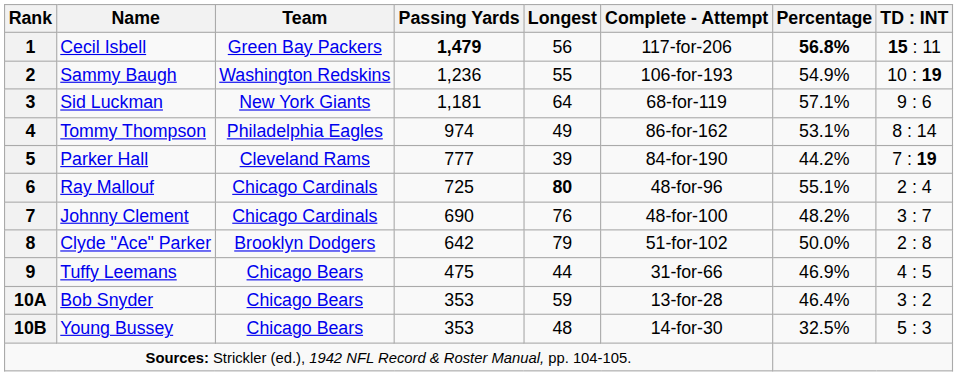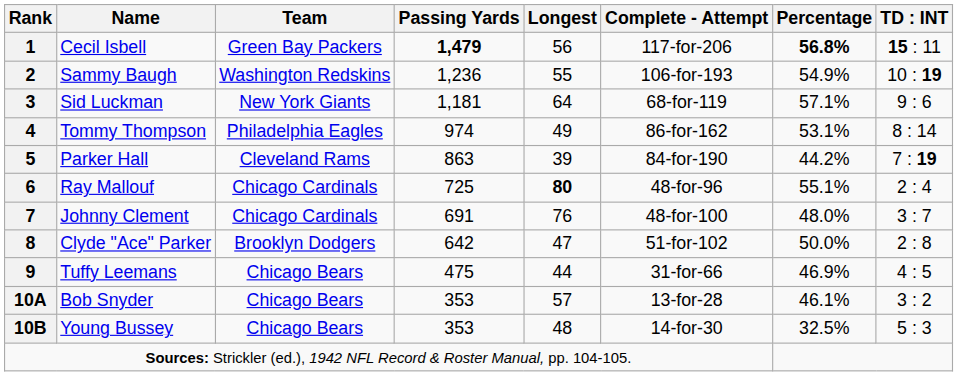5 | Passing Yards: 777 -> 863
7 | Passing Yards: 690 -> 691
7 | Percentage: 48.2% -> 48.0%
8 | Longest: 79 -> 47
10A | Longest: 59 -> 57
10A | Percentage: 46.4% -> 46.1%
